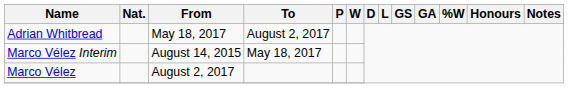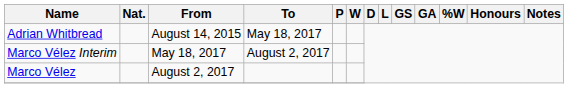Adrian Whitbread | From: May 18, 2017 -> August 14, 2015
Adrian Whitbread | To: August 2, 2017 -> May 18, 2017
Marco Vélez Interim | From: August 14, 2015 -> May 18, 2017
Marco Vélez Interim | To: May 18, 2017 -> August 2, 2017
